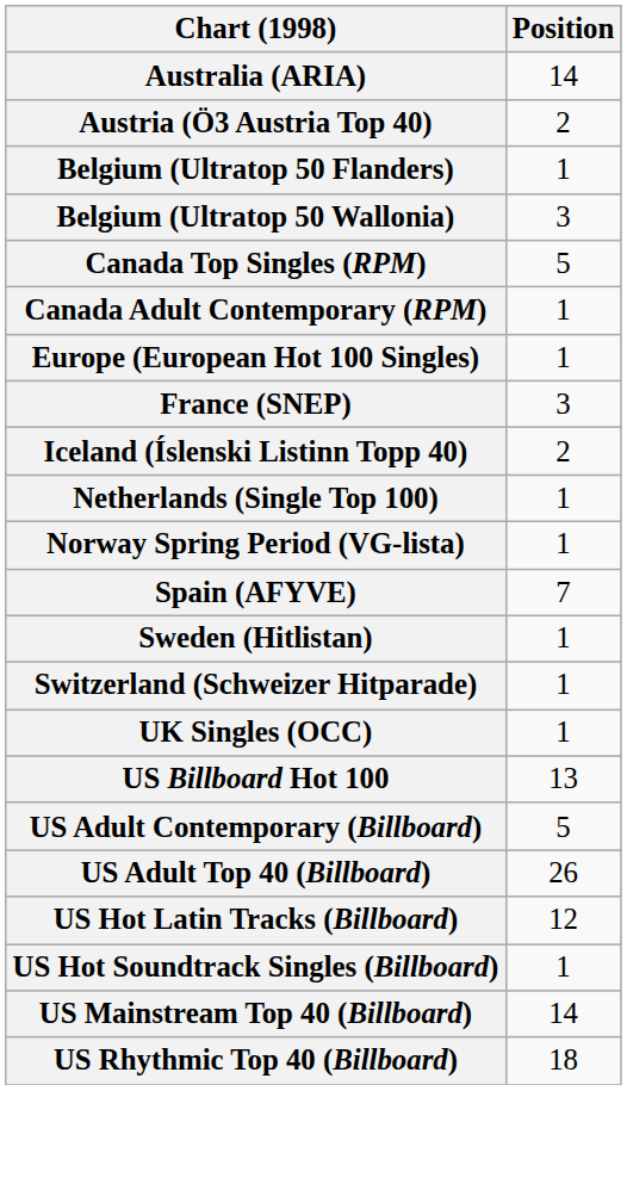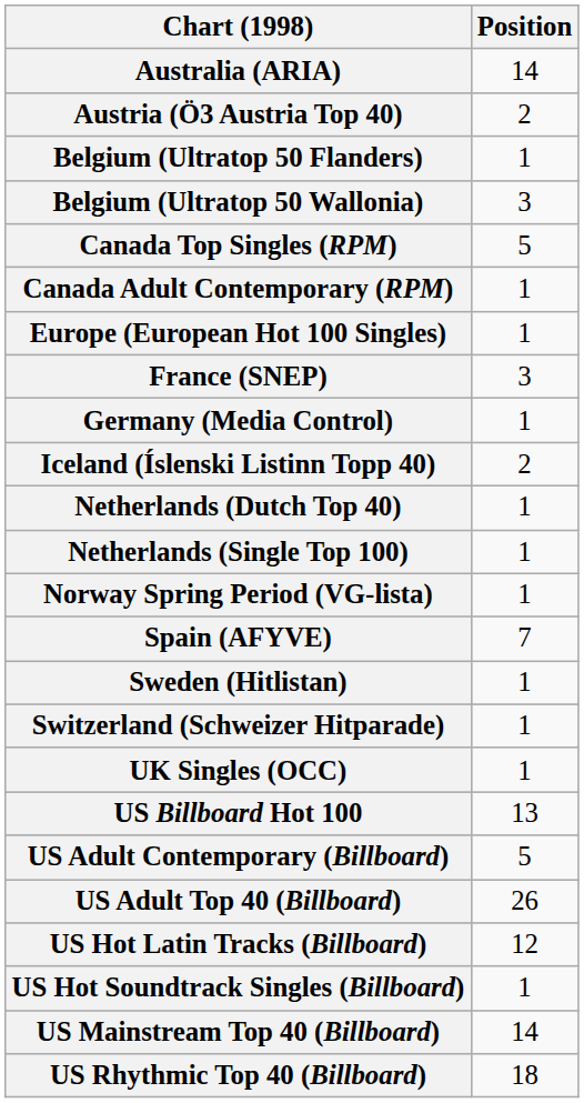+ row: Germany (Media Control) | 1
+ row: Netherlands (Dutch Top 40) | 1
